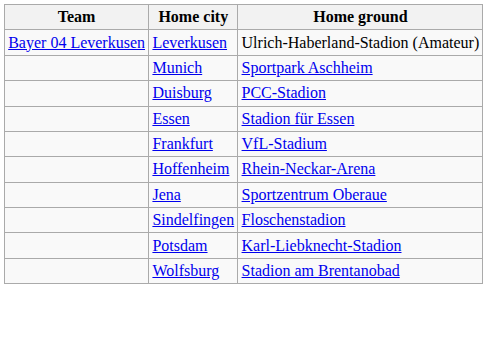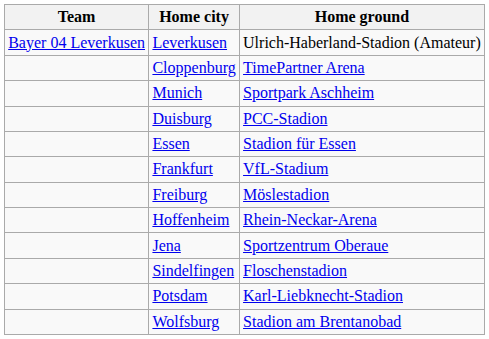+ row: Cloppenburg | TimePartner Arena
+ row: Freiburg | Möslestadion
